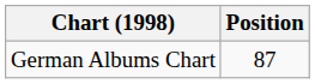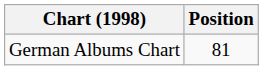German Albums Chart | Position: 87 -> 81
